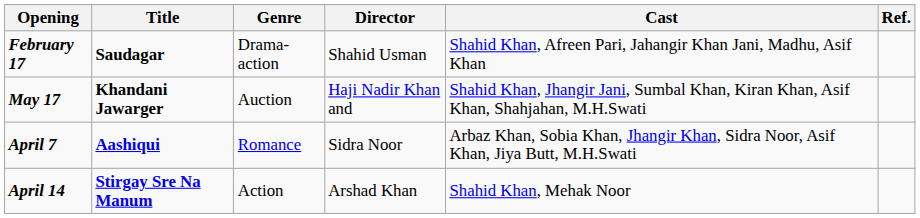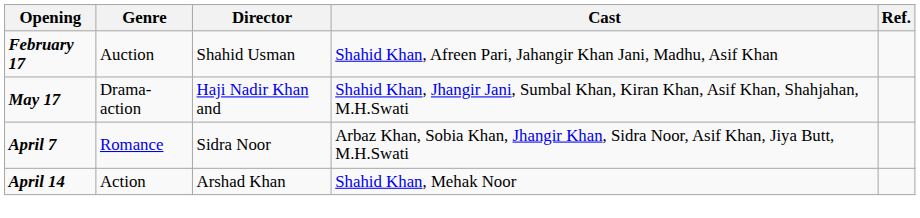- column: Title | Saudagar | Khandani Jawarger | Aashiqui | Stirgay Sre Na Manum
February 17 | Genre: Drama-action -> Auction
May 17 | Genre: Auction -> Drama-action
